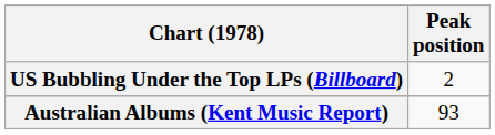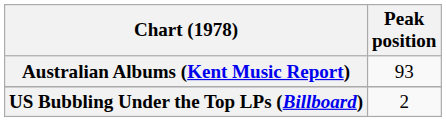rows swapped: Australian Albums (Kent Music Report) <-> US Bubbling Under the Top LPs (Billboard)
